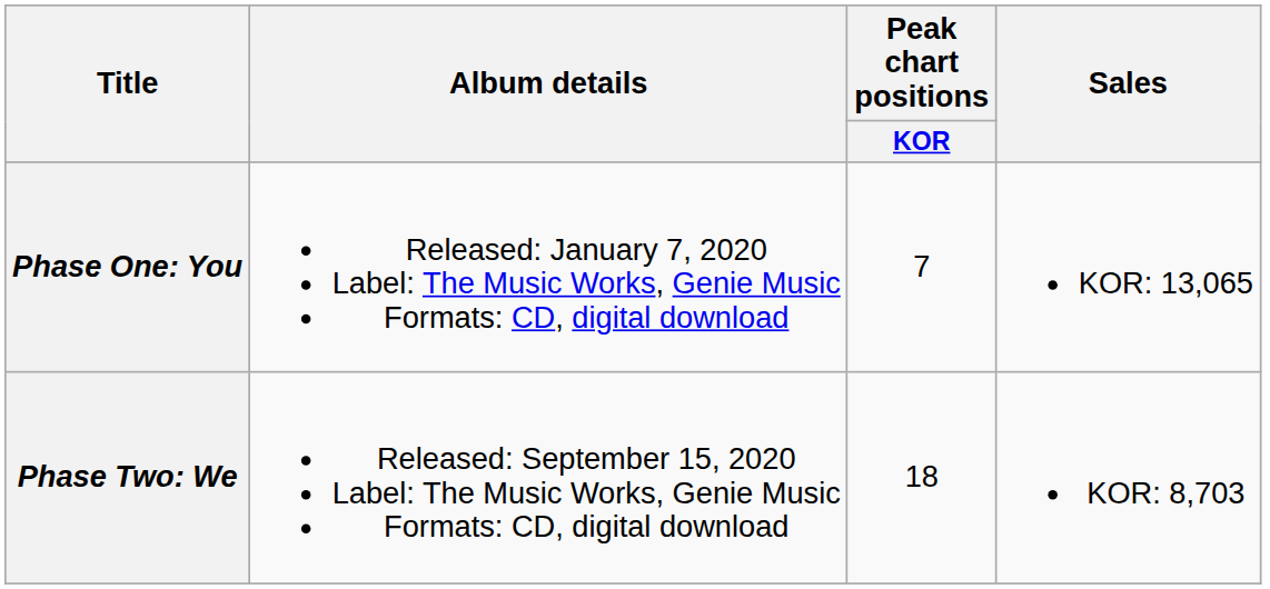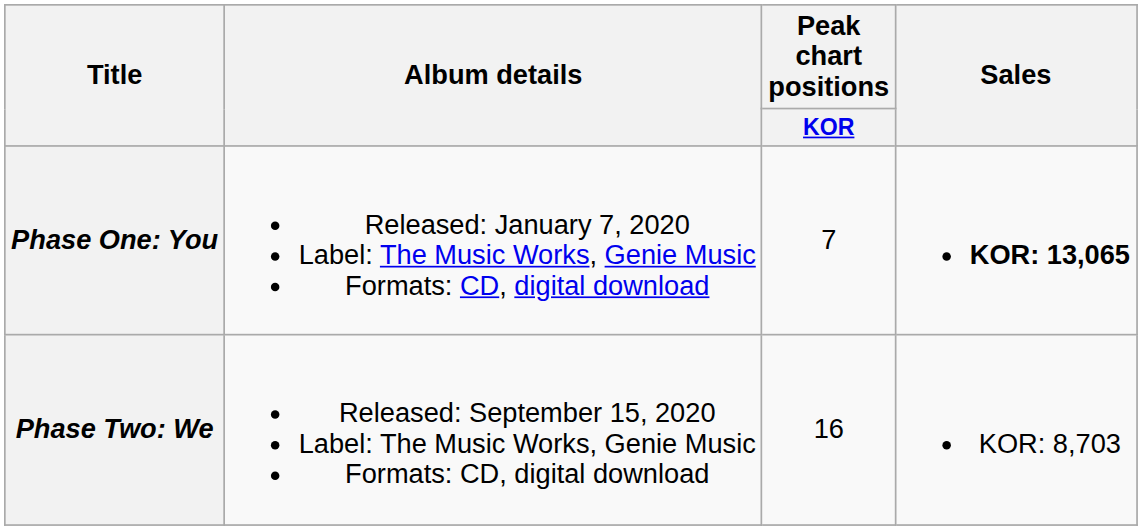Phase One: You | Sales: normal -> bold
Phase Two: We | Peak chart positions / KOR: 18 -> 16
